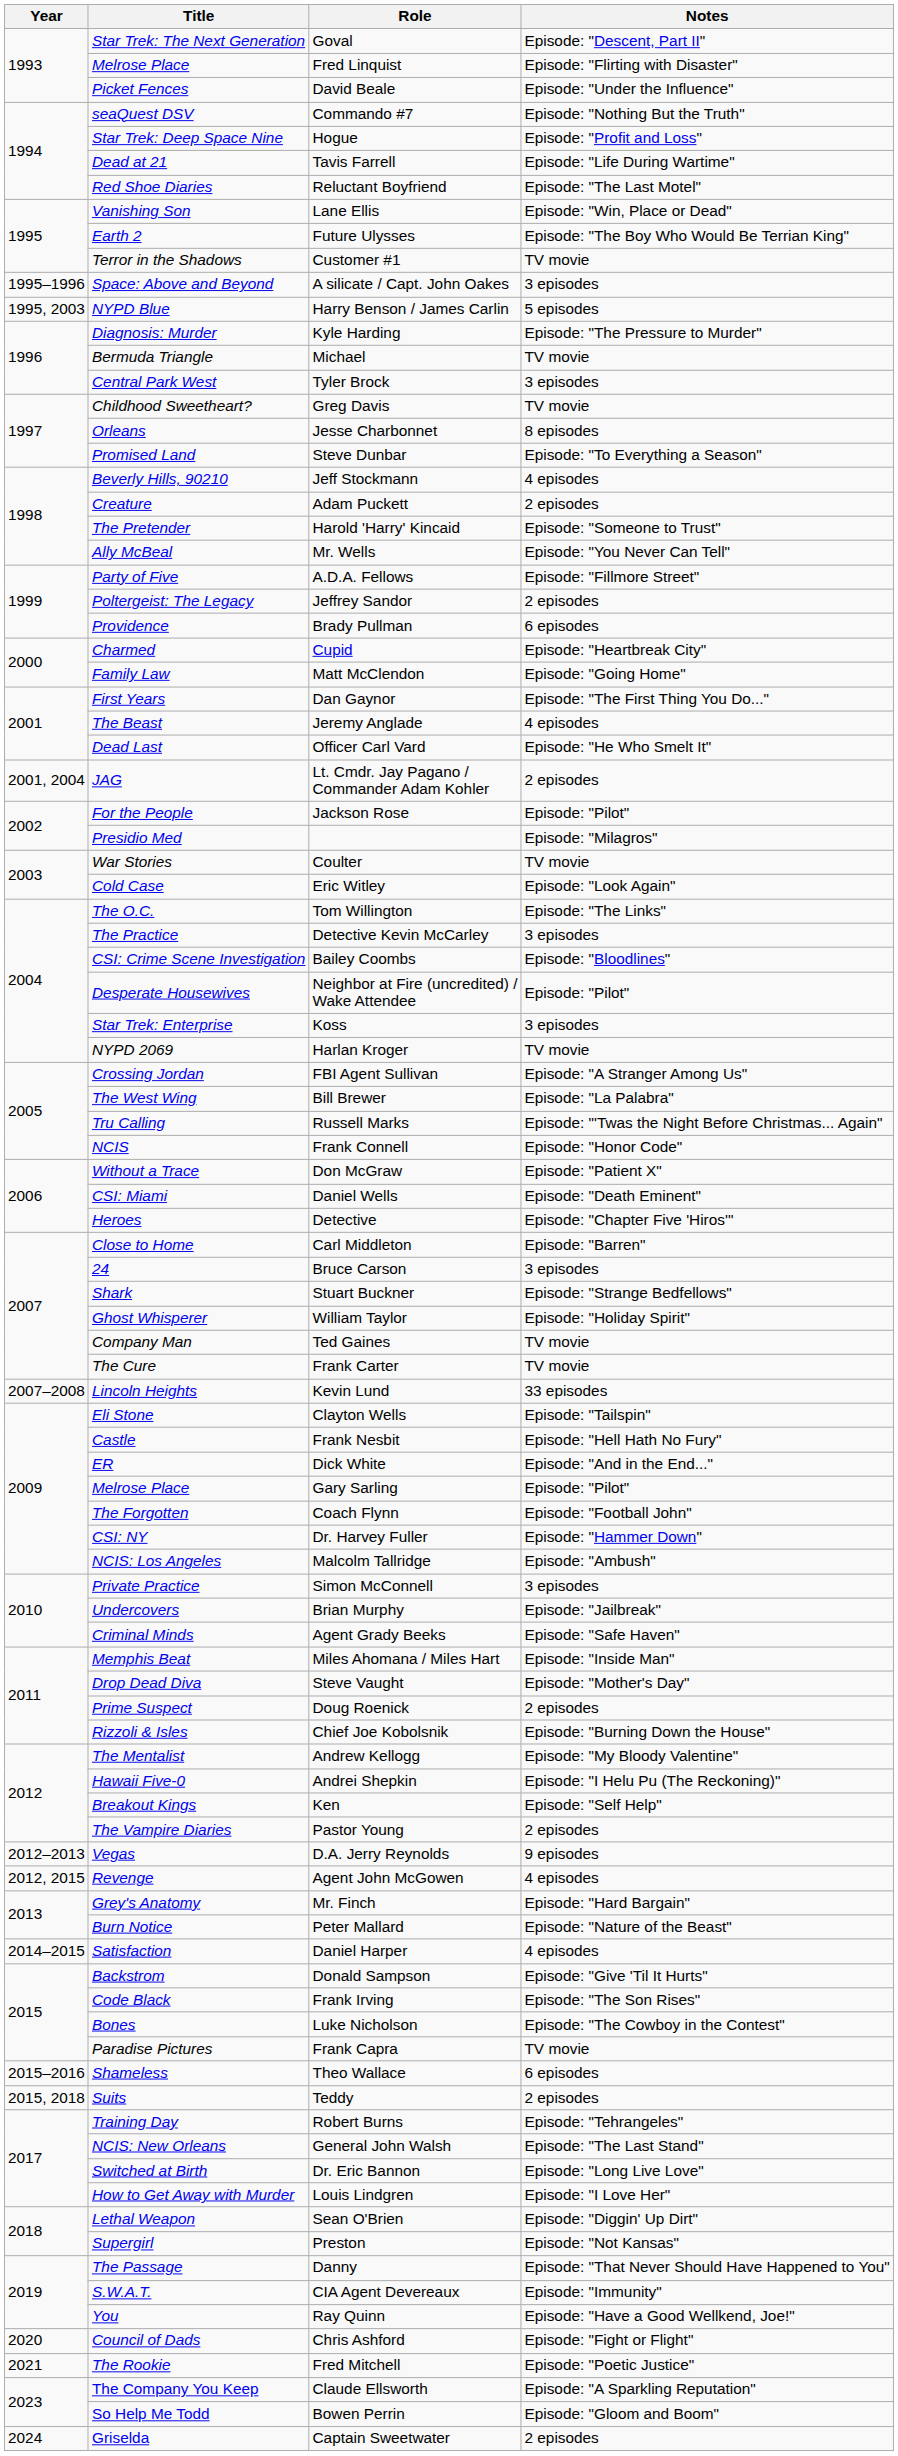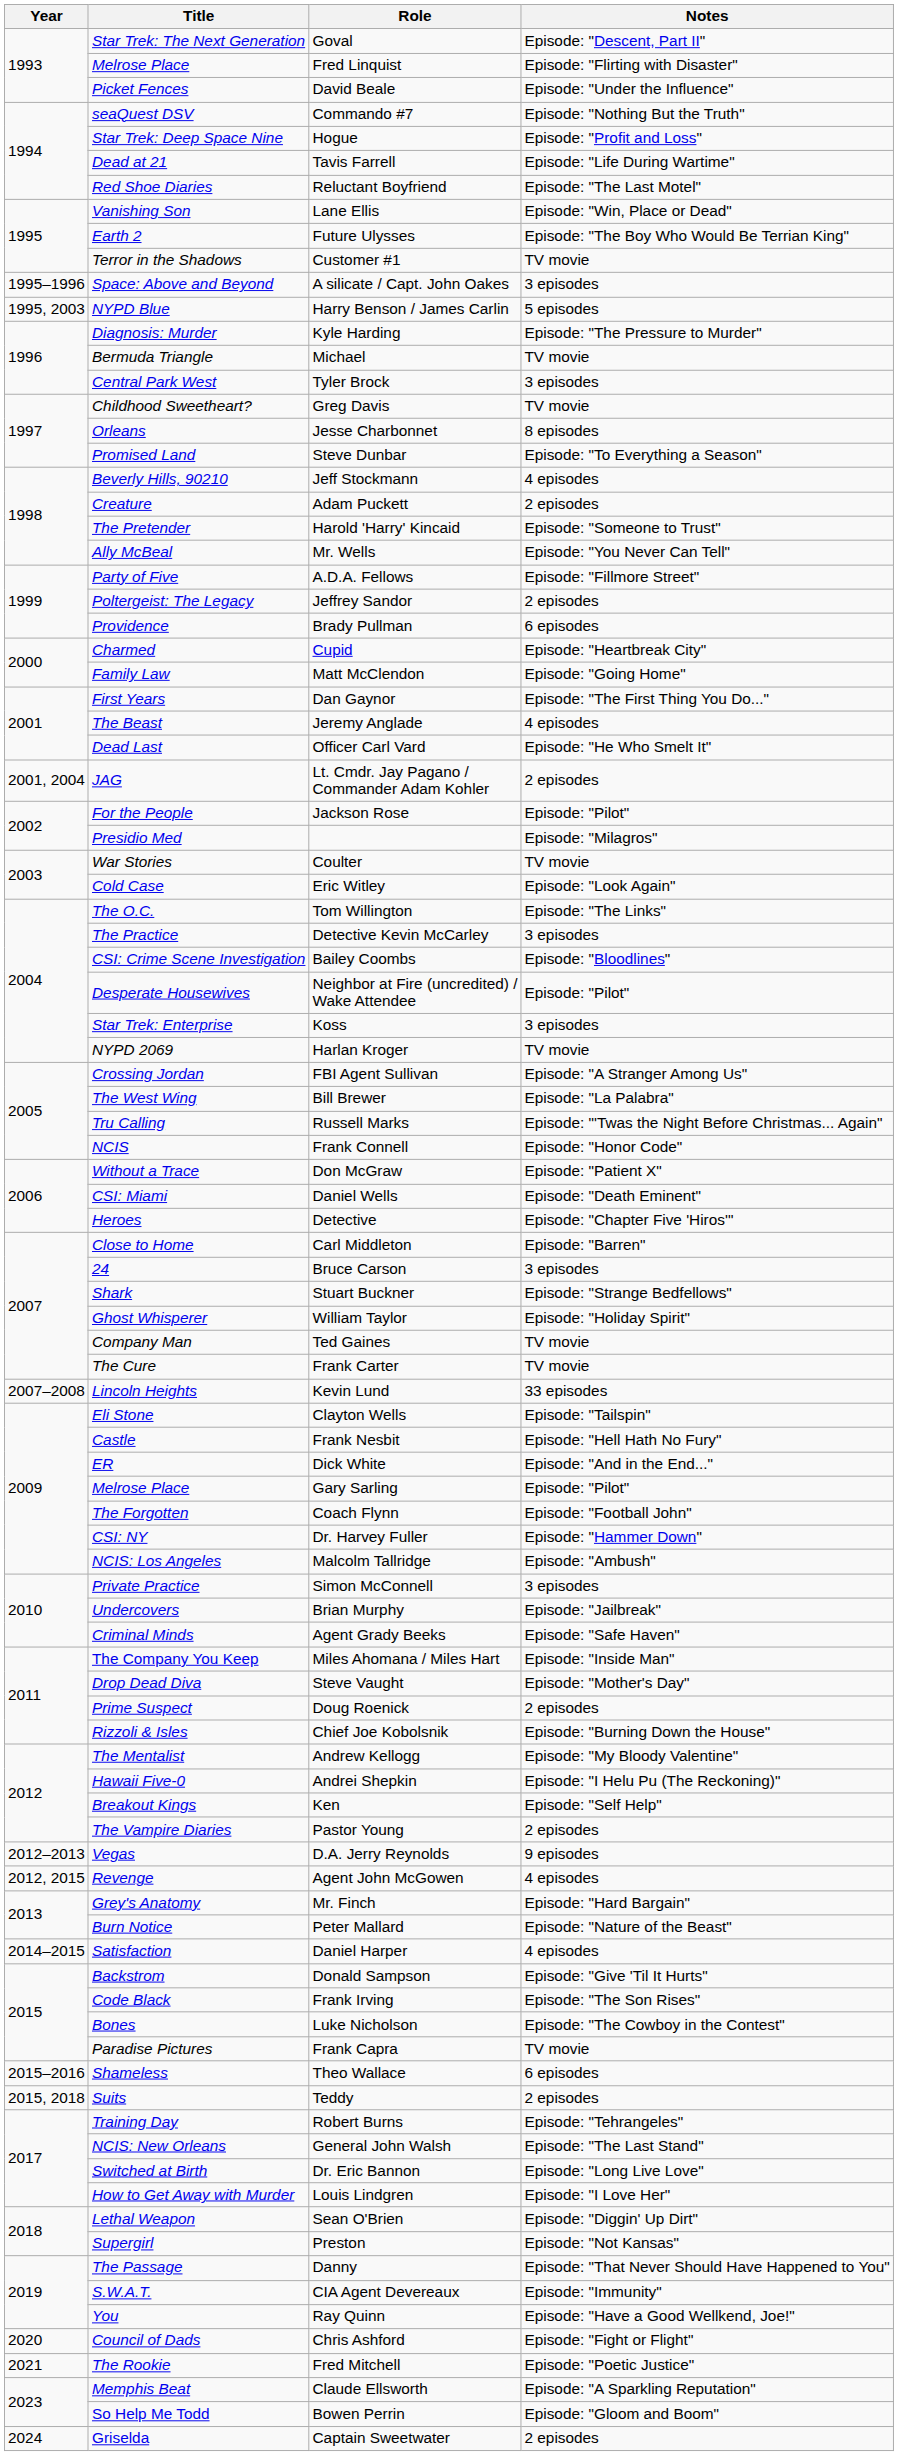Miles Ahomana / Miles Hart | Title: Memphis Beat -> The Company You Keep
Claude Ellsworth | Title: The Company You Keep -> Memphis Beat
